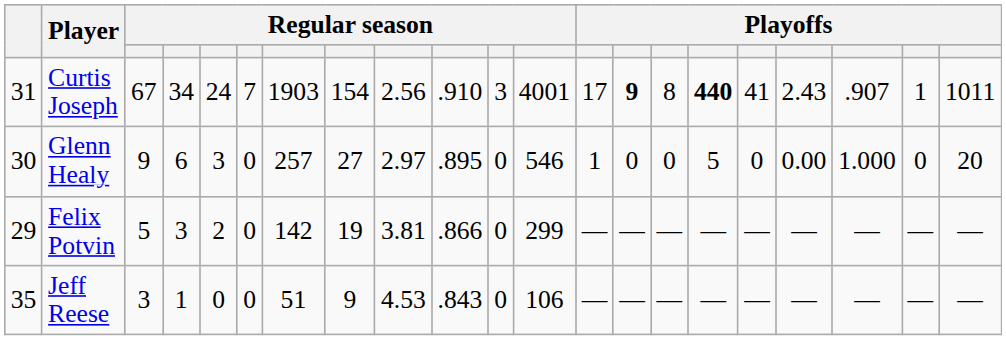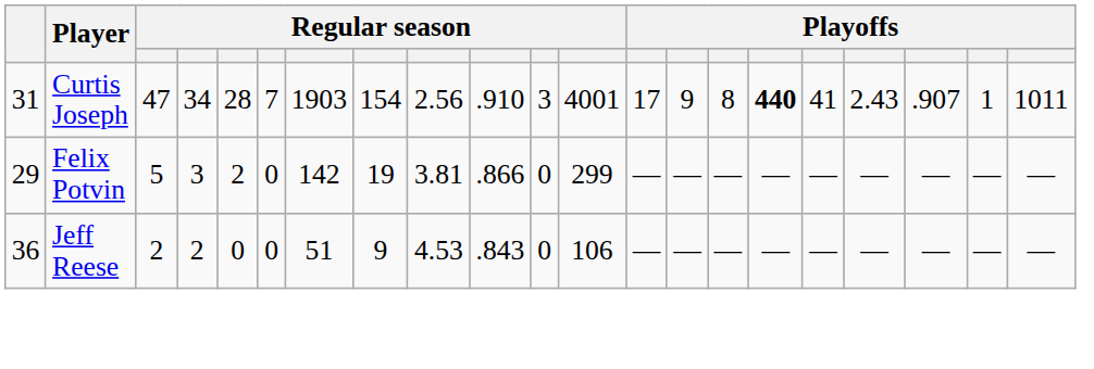Curtis Joseph | column 3: 67 -> 47
Curtis Joseph | column 5: 24 -> 28
Curtis Joseph | column 14: bold -> normal
- row: 30 | Glenn Healy | 9 | 6 | 3 | 0 | 257 | 27 | 2.97 | .895 | 0 | 546 | 1 | 0 | 0 | 5 | 0 | 0.00 | 1.000 | 0 | 20
Jeff Reese | column 1: 35 -> 36
Jeff Reese | column 3: 3 -> 2
Jeff Reese | column 4: 1 -> 2
